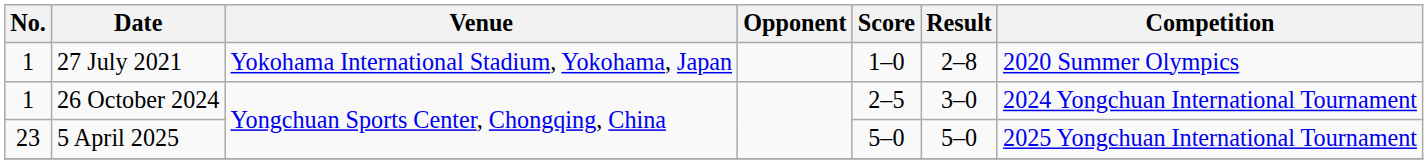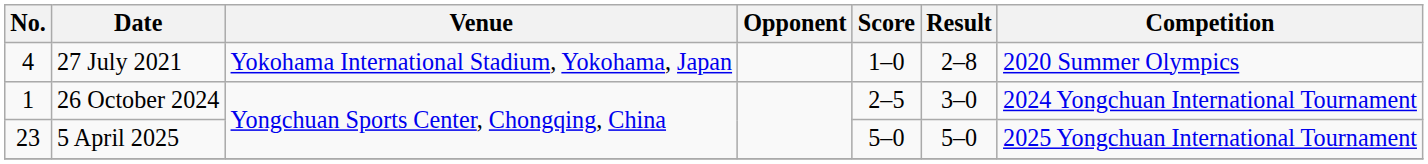27 July 2021 | No.: 1 -> 4
